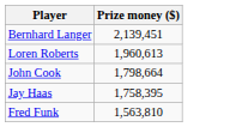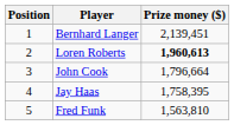+ column: Position | 1 | 2 | 3 | 4 | 5
Loren Roberts | Prize money ($): normal -> bold
John Cook | Prize money ($): 1,798,664 -> 1,796,664
